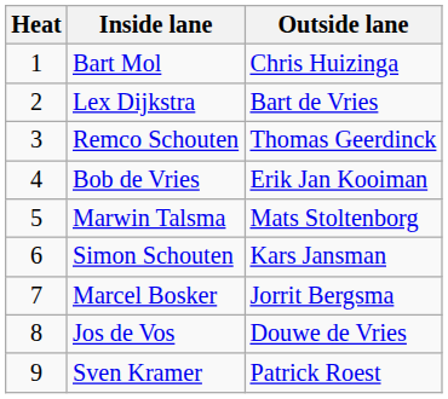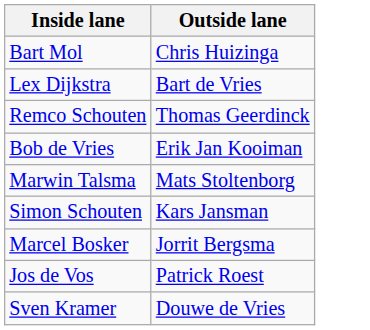- column: Heat | 1 | 2 | 3 | 4 | 5 | 6 | 7 | 8 | 9
Jos de Vos | Outside lane: Douwe de Vries -> Patrick Roest
Sven Kramer | Outside lane: Patrick Roest -> Douwe de Vries
